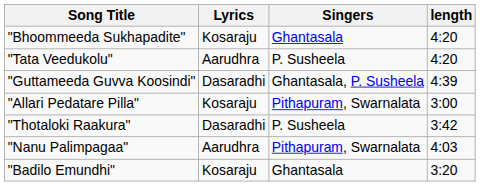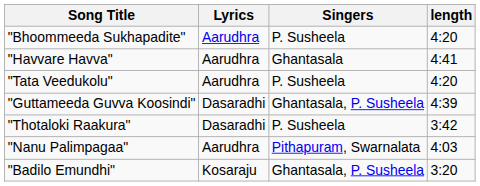"Bhoommeeda Sukhapadite" | Lyrics: Kosaraju -> Aarudhra
"Bhoommeeda Sukhapadite" | Singers: Ghantasala -> P. Susheela
+ row: "Havvare Havva" | Aarudhra | Ghantasala | 4:41
- row: "Allari Pedatare Pilla" | Kosaraju | Pithapuram, Swarnalata | 3:00
"Badilo Emundhi" | Singers: Ghantasala -> Ghantasala, P. Susheela
